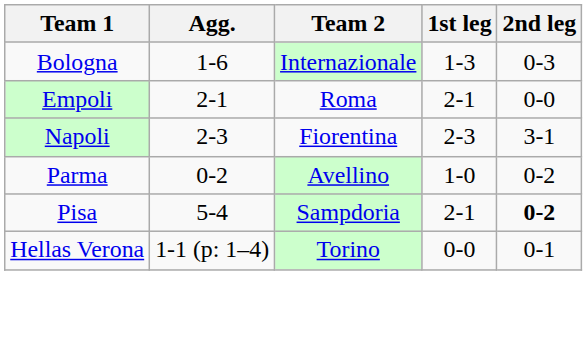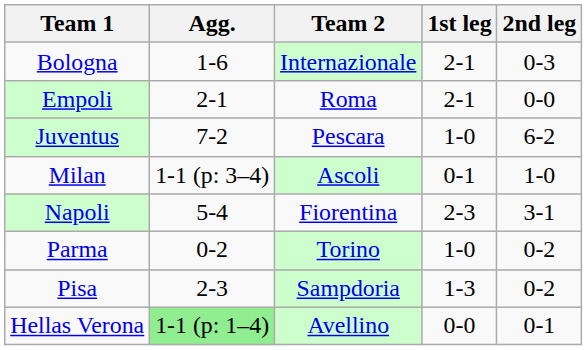Bologna | 1st leg: 1-3 -> 2-1
+ row: Juventus | 7-2 | Pescara | 1-0 | 6-2
+ row: Milan | 1-1 (p: 3–4) | Ascoli | 0-1 | 1-0
Napoli | Agg.: 2-3 -> 5-4
Parma | Team 2: Avellino -> Torino
Pisa | Agg.: 5-4 -> 2-3
Pisa | 1st leg: 2-1 -> 1-3
Pisa | 2nd leg: bold -> normal
Hellas Verona | Agg.: no background -> lightgreen background
Hellas Verona | Team 2: Torino -> Avellino
